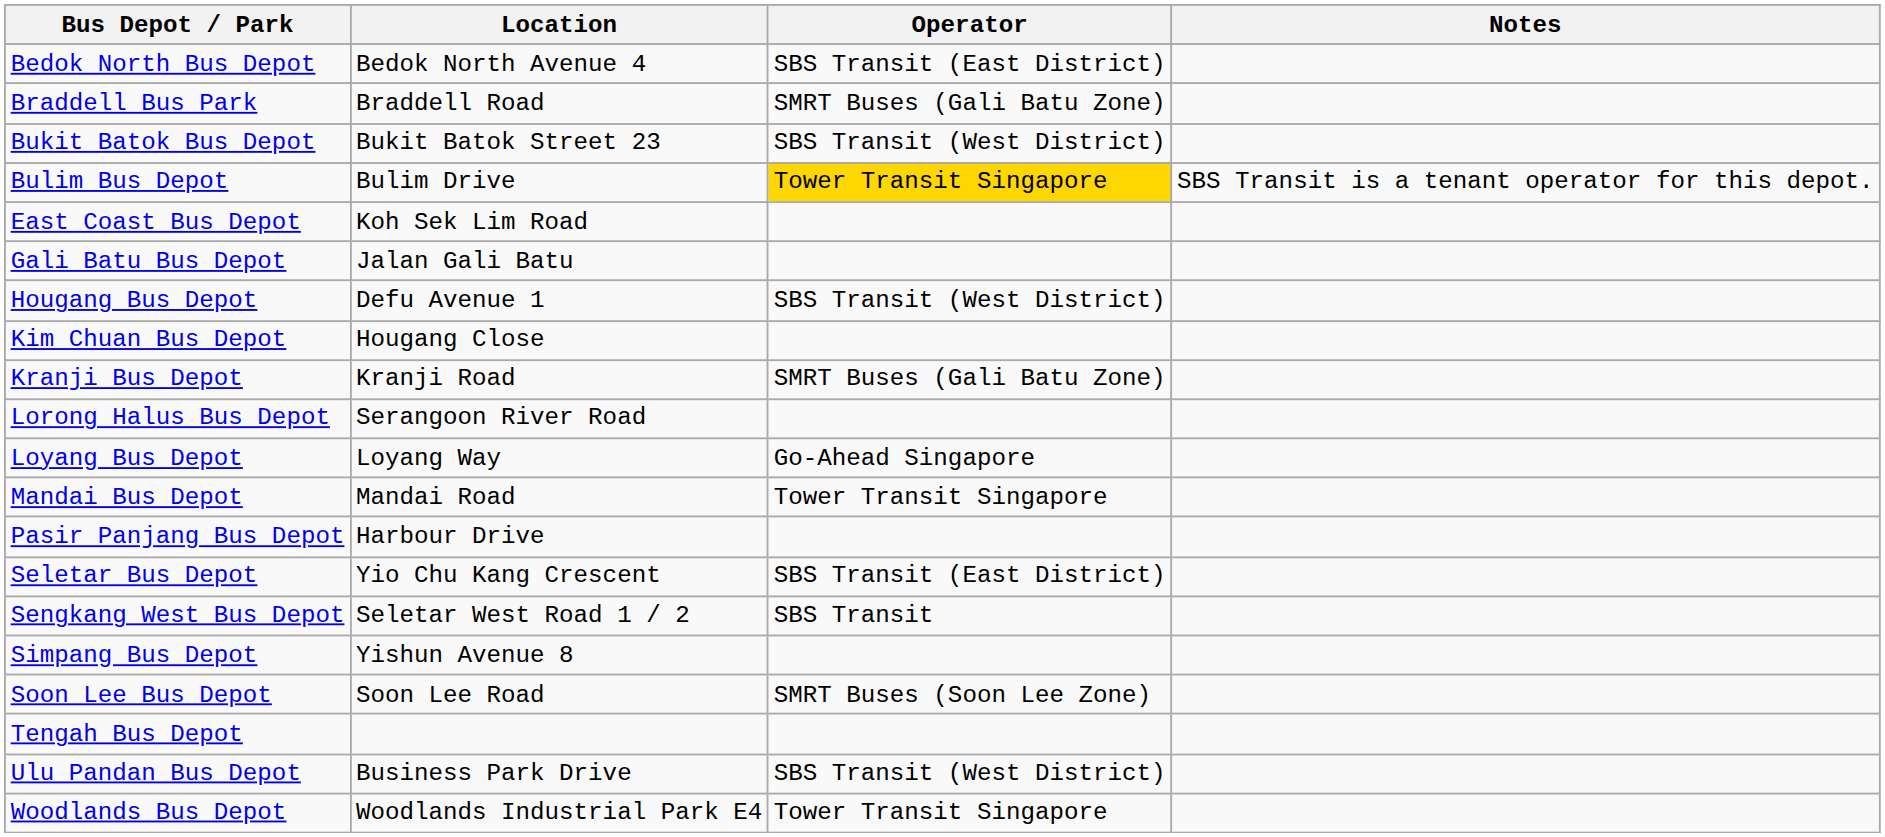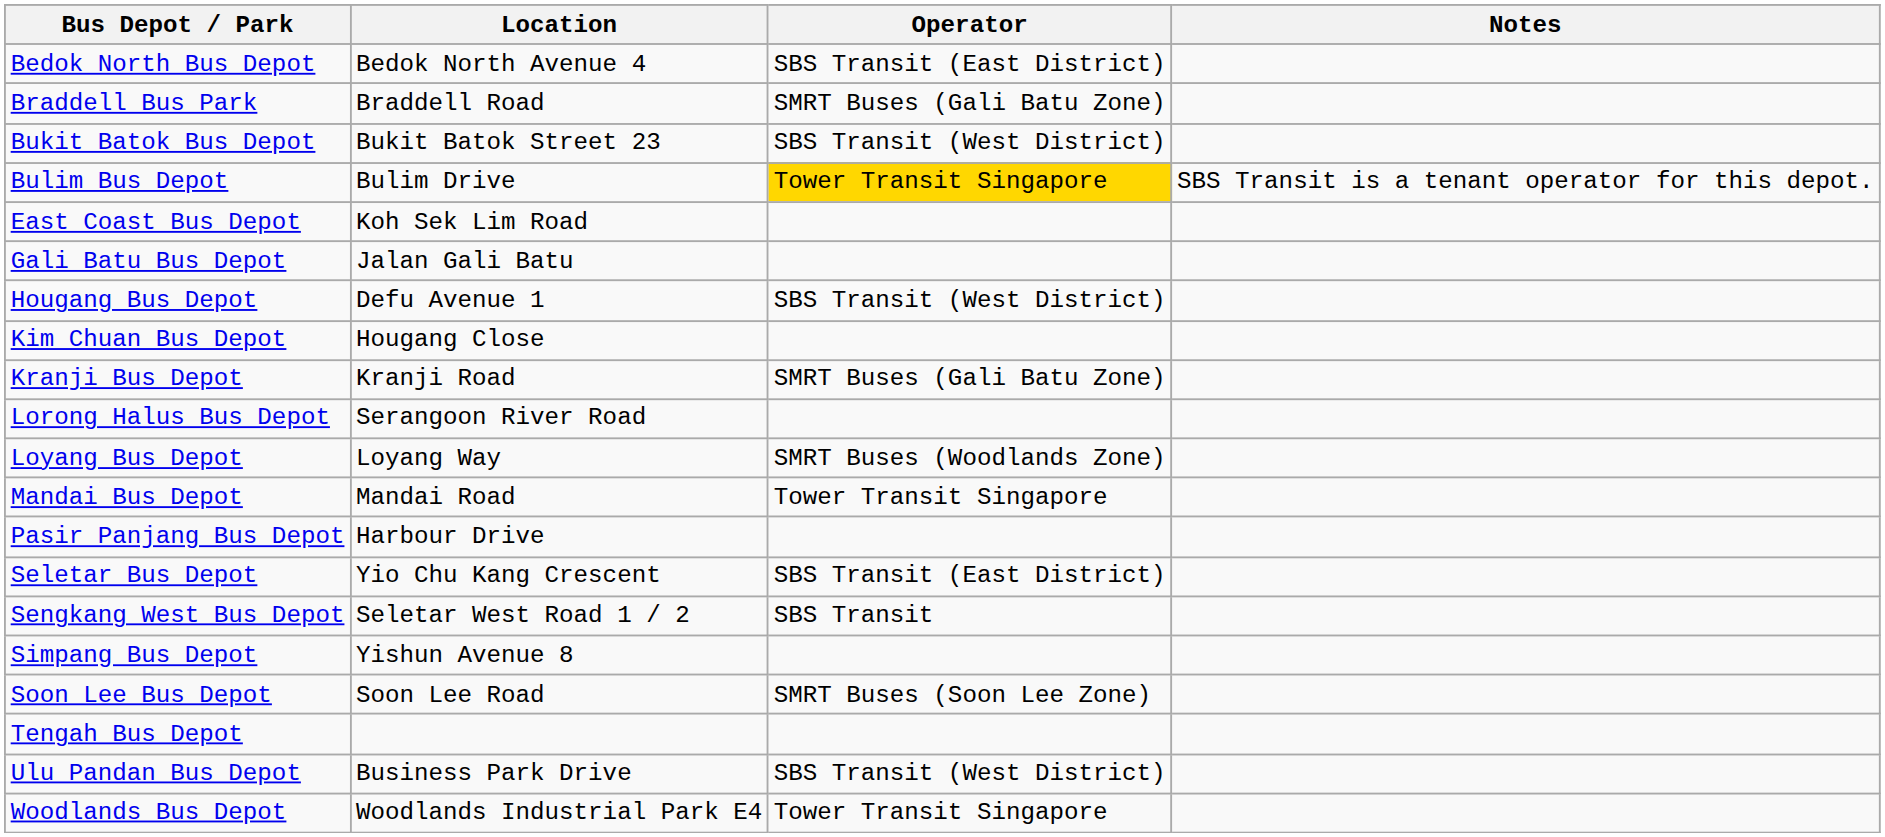Loyang Bus Depot | Operator: Go-Ahead Singapore -> SMRT Buses (Woodlands Zone)
